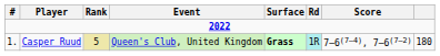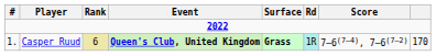Casper Ruud | Rank: 5 -> 6
Casper Ruud | Event: normal -> bold
Casper Ruud | column 8: 180 -> 170
